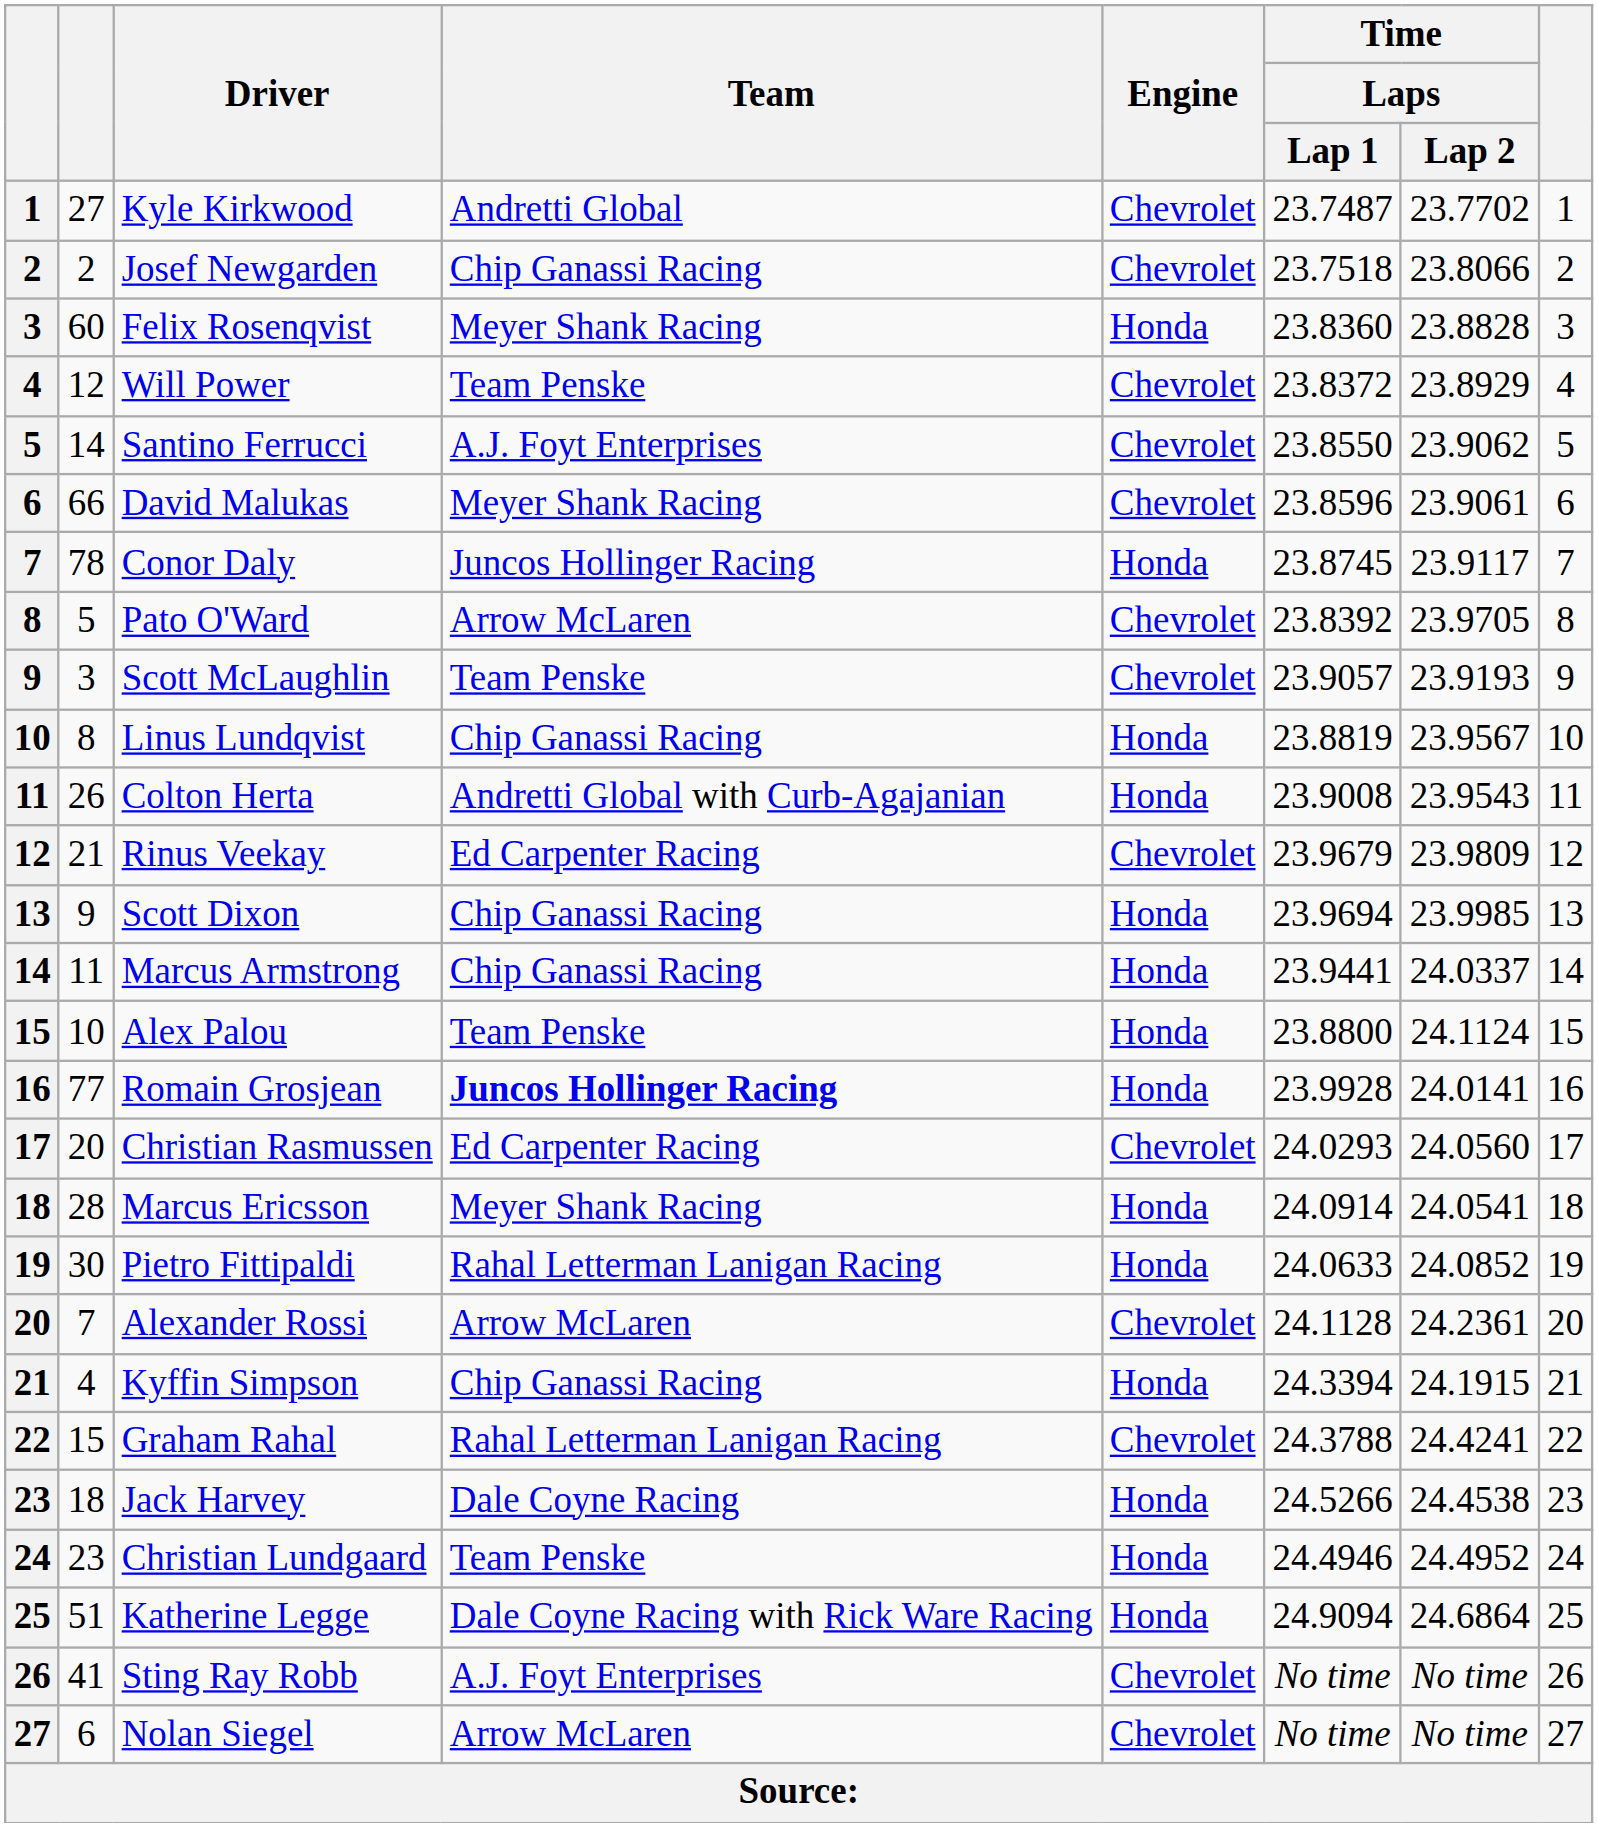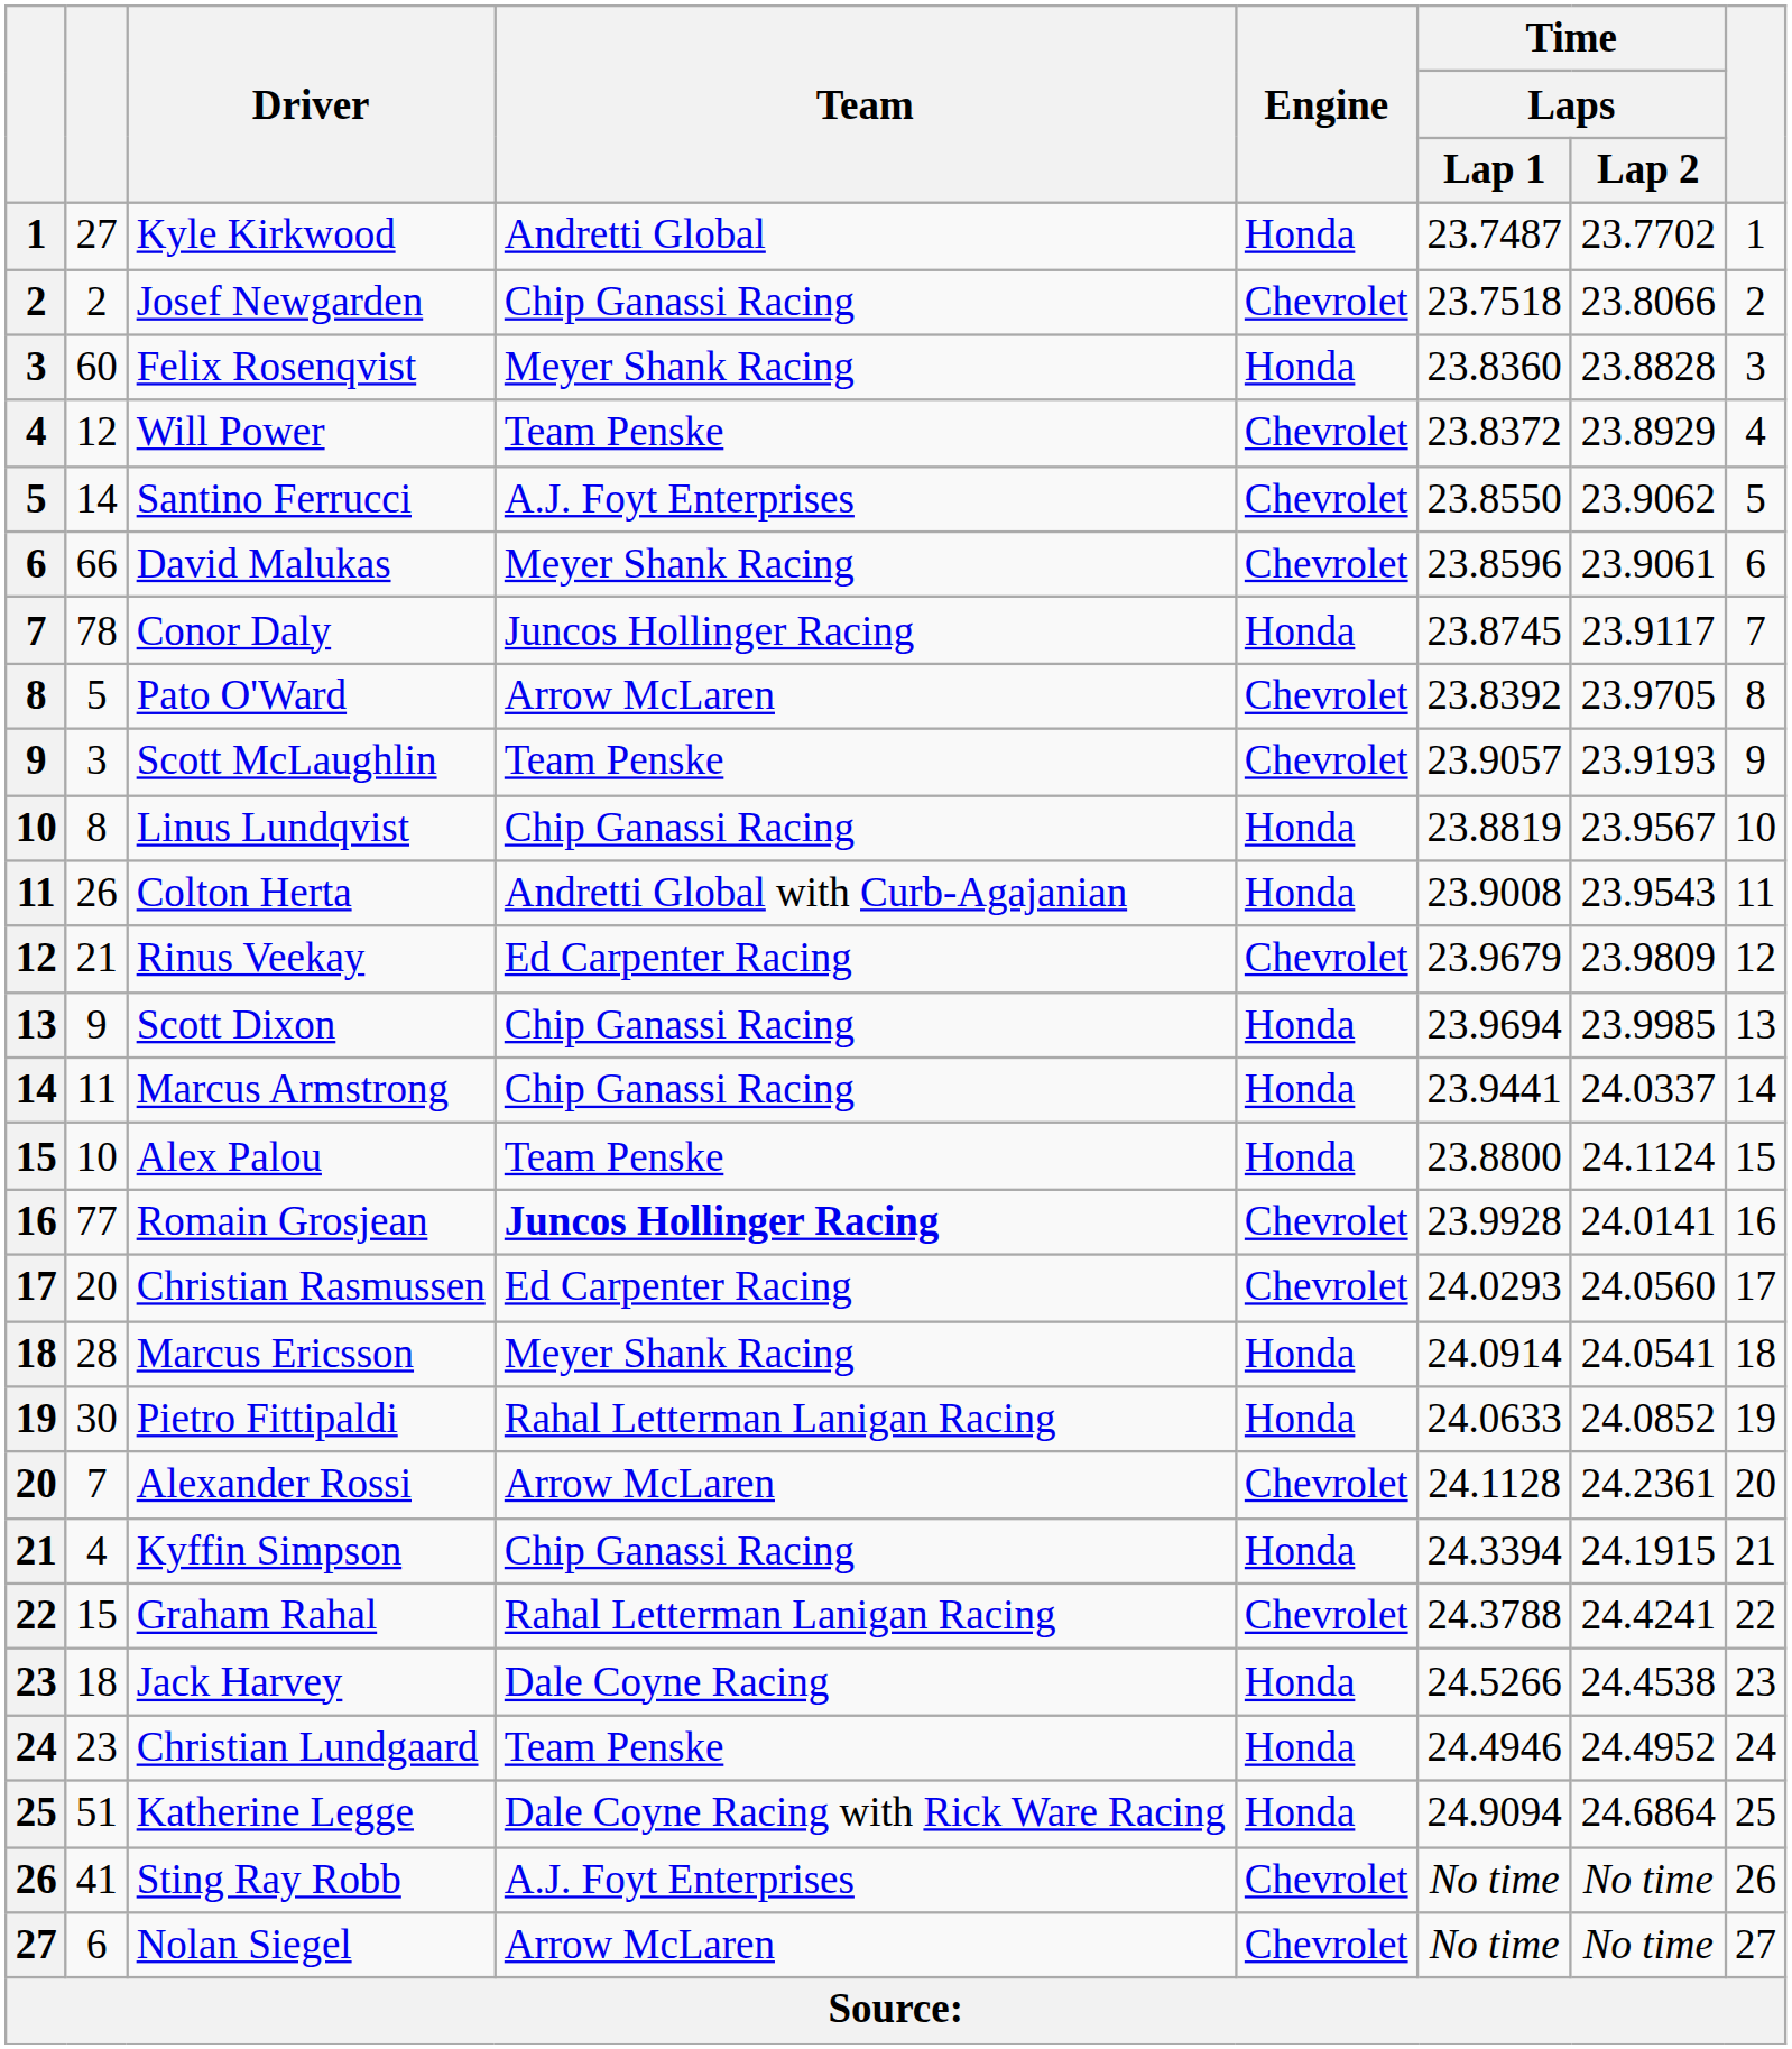Kyle Kirkwood | Engine: Chevrolet -> Honda
Romain Grosjean | Engine: Honda -> Chevrolet
